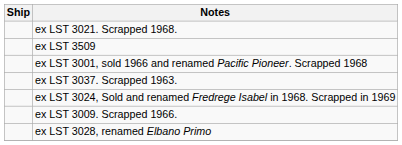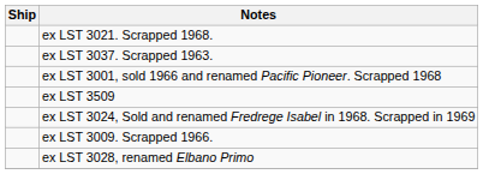rows swapped: ex LST 3037. Scrapped 1963. <-> ex LST 3509
